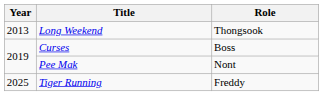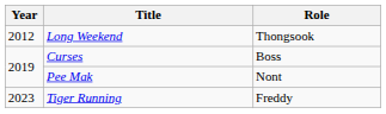Long Weekend | Year: 2013 -> 2012
Tiger Running | Year: 2025 -> 2023
